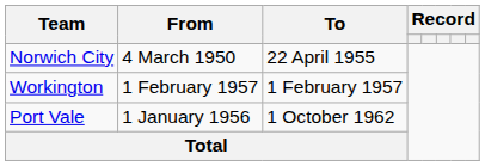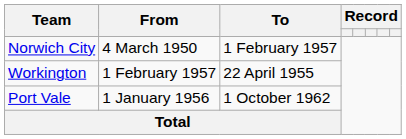Norwich City | To: 22 April 1955 -> 1 February 1957
Workington | To: 1 February 1957 -> 22 April 1955
